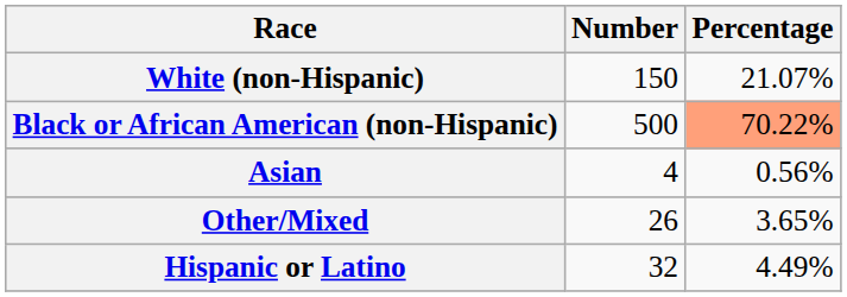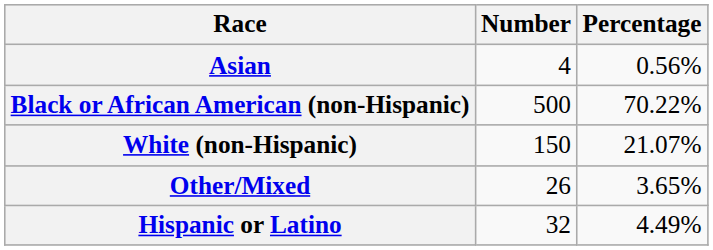rows swapped: White (non-Hispanic) <-> Asian
Black or African American (non-Hispanic) | Percentage: lightsalmon background -> no background
